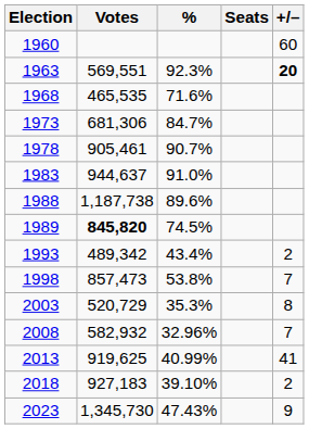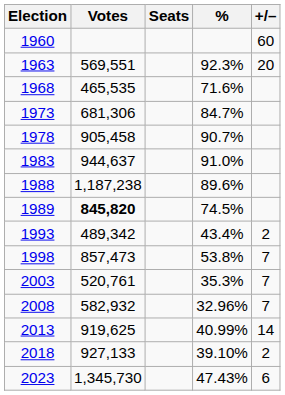columns swapped: % <-> Seats
1963 | +/–: bold -> normal
1978 | Votes: 905,461 -> 905,458
1988 | Votes: 1,187,738 -> 1,187,238
2003 | Votes: 520,729 -> 520,761
2003 | +/–: 8 -> 7
2013 | +/–: 41 -> 14
2018 | Votes: 927,183 -> 927,133
2023 | +/–: 9 -> 6
